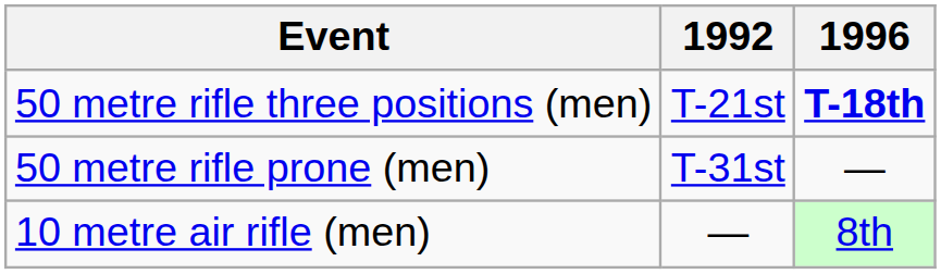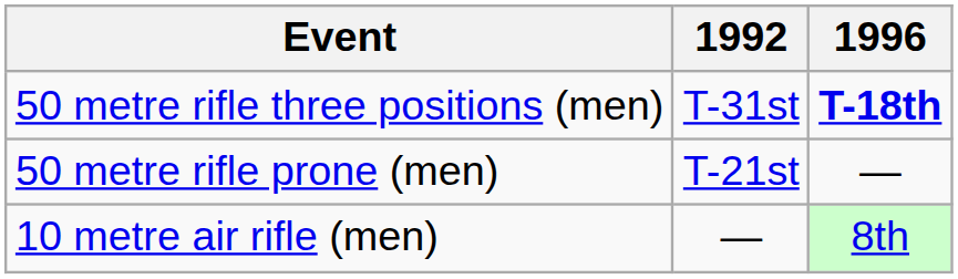50 metre rifle three positions (men) | 1992: T-21st -> T-31st
50 metre rifle prone (men) | 1992: T-31st -> T-21st
